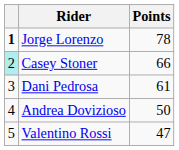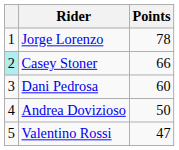Jorge Lorenzo | column 1: bold -> normal
Dani Pedrosa | Points: 61 -> 60
